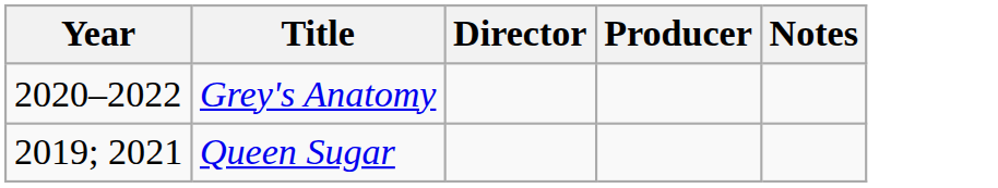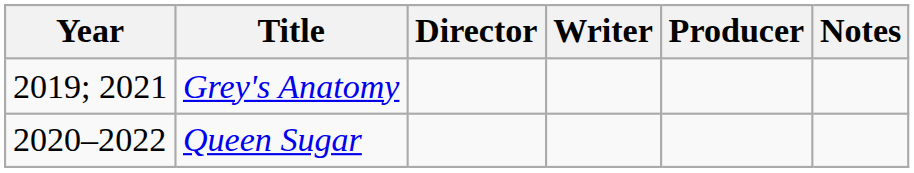+ column: Writer
Grey's Anatomy | Year: 2020–2022 -> 2019; 2021
Queen Sugar | Year: 2019; 2021 -> 2020–2022
